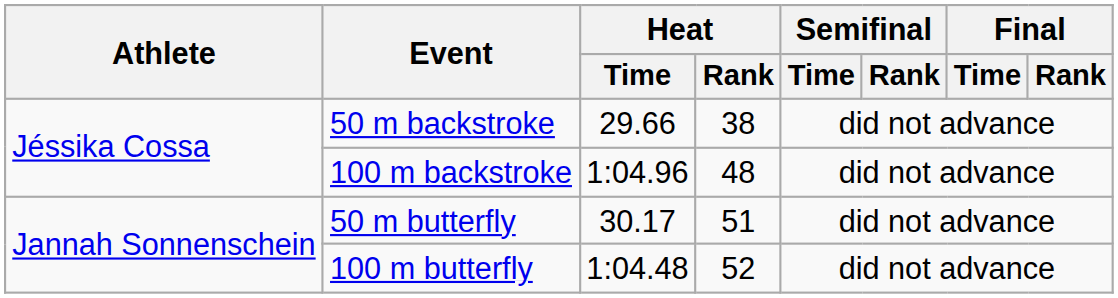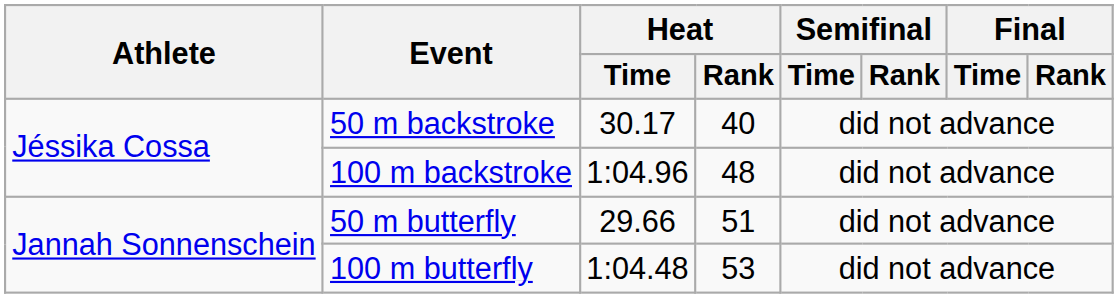50 m backstroke | Heat / Time: 29.66 -> 30.17
50 m backstroke | Heat / Rank: 38 -> 40
50 m butterfly | Heat / Time: 30.17 -> 29.66
100 m butterfly | Heat / Rank: 52 -> 53
